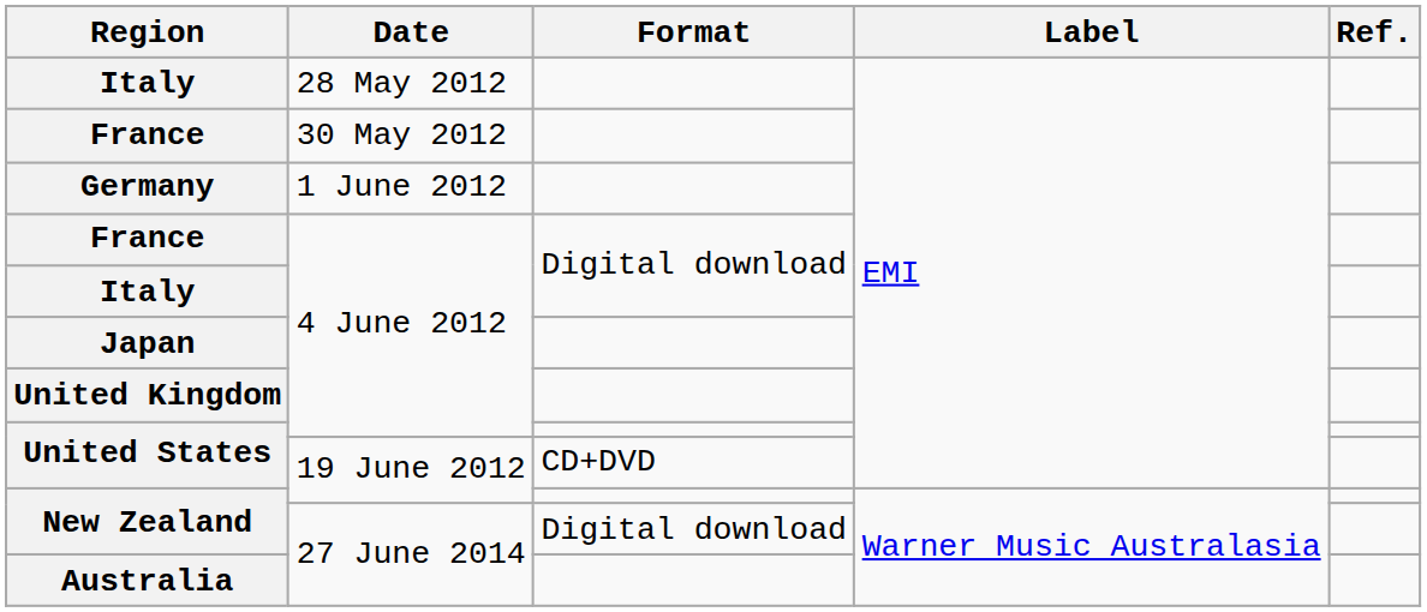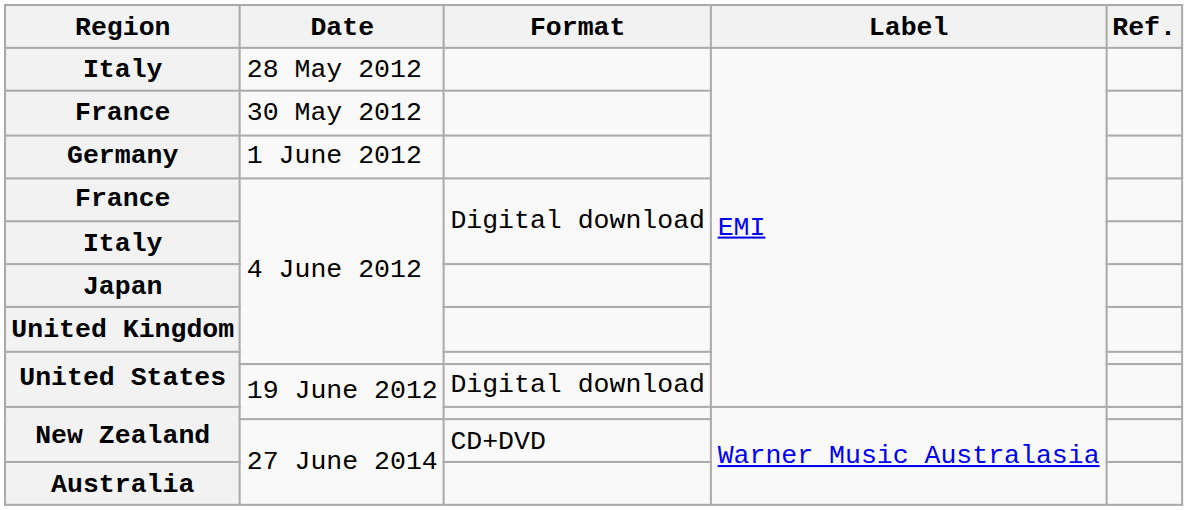United States / 19 June 2012 | Format: CD+DVD -> Digital download
New Zealand / 27 June 2014 | Format: Digital download -> CD+DVD
